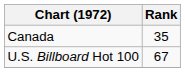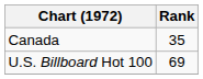U.S. Billboard Hot 100 | Rank: 67 -> 69
